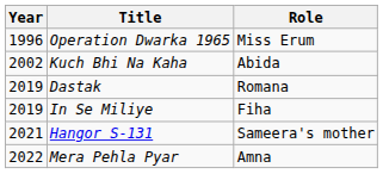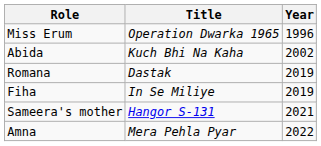columns swapped: Year <-> Role
